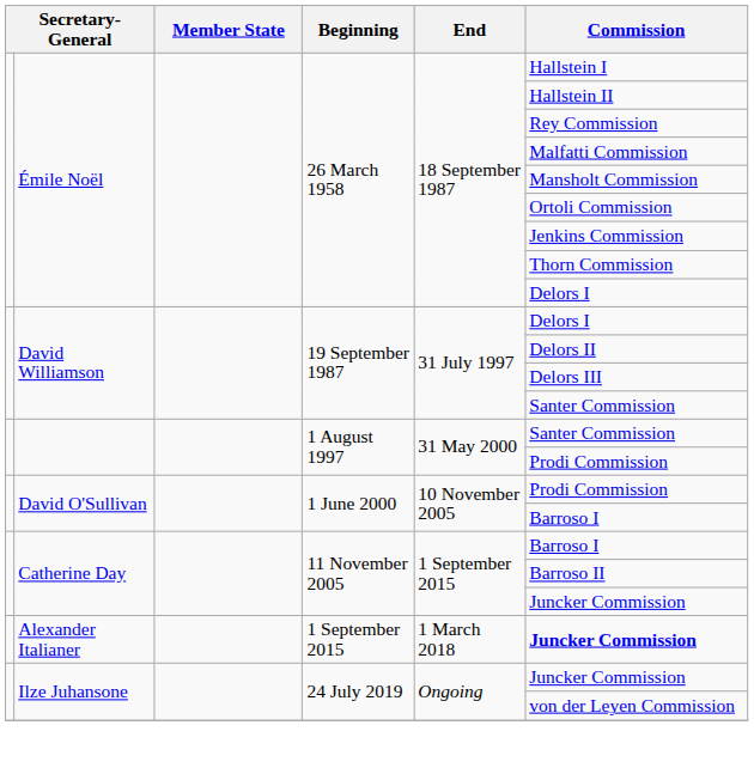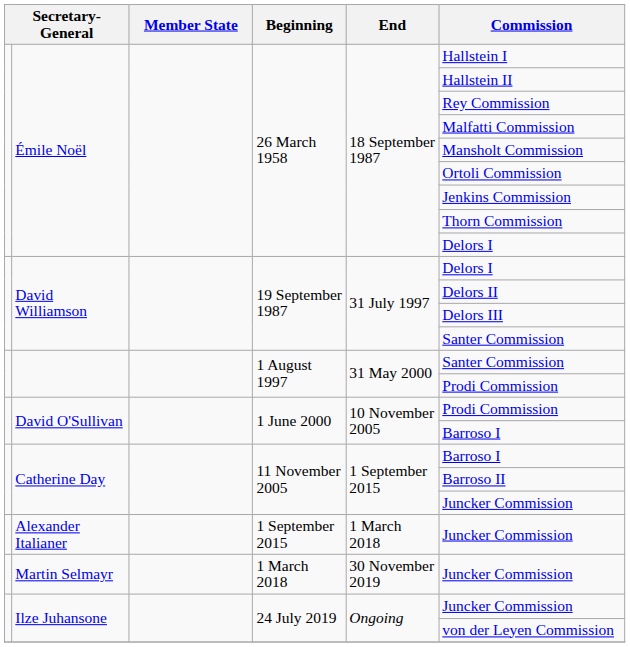Alexander Italianer | Commission: bold -> normal
+ row: Martin Selmayr | 1 March 2018 | 30 November 2019 | Juncker Commission
